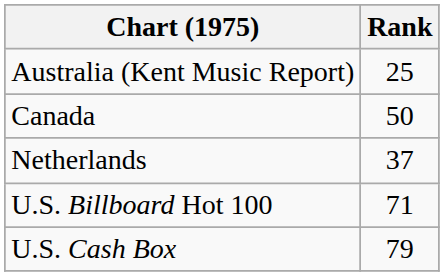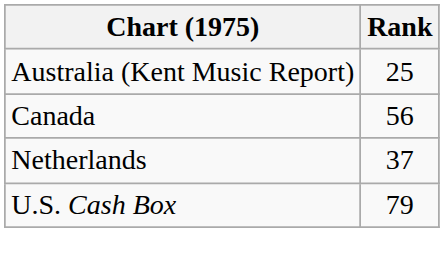Canada | Rank: 50 -> 56
- row: U.S. Billboard Hot 100 | 71
